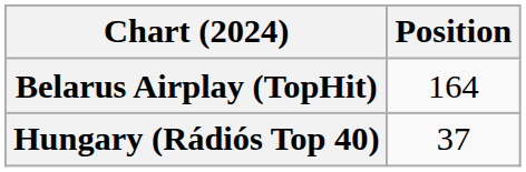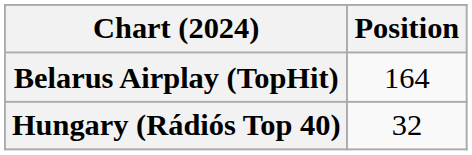Hungary (Rádiós Top 40) | Position: 37 -> 32
